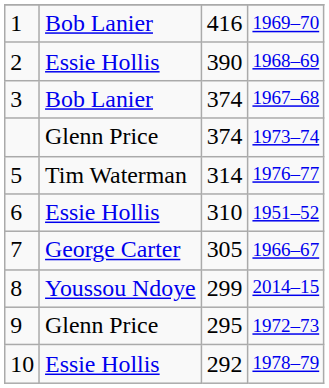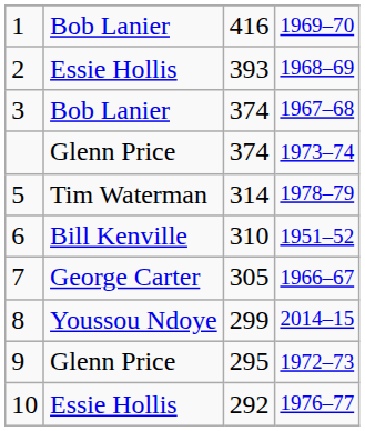2 | column 3: 390 -> 393
5 | column 4: 1976–77 -> 1978–79
6 | column 2: Essie Hollis -> Bill Kenville
10 | column 4: 1978–79 -> 1976–77
